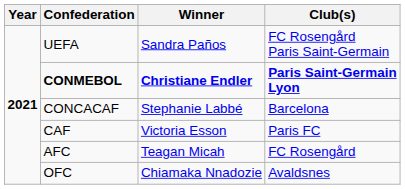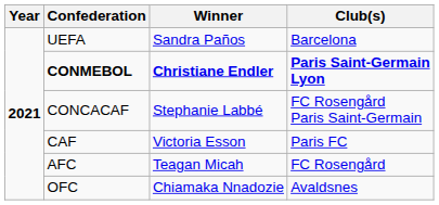UEFA | Club(s): FC Rosengård Paris Saint-Germain -> Barcelona
CONCACAF | Club(s): Barcelona -> FC Rosengård Paris Saint-Germain
